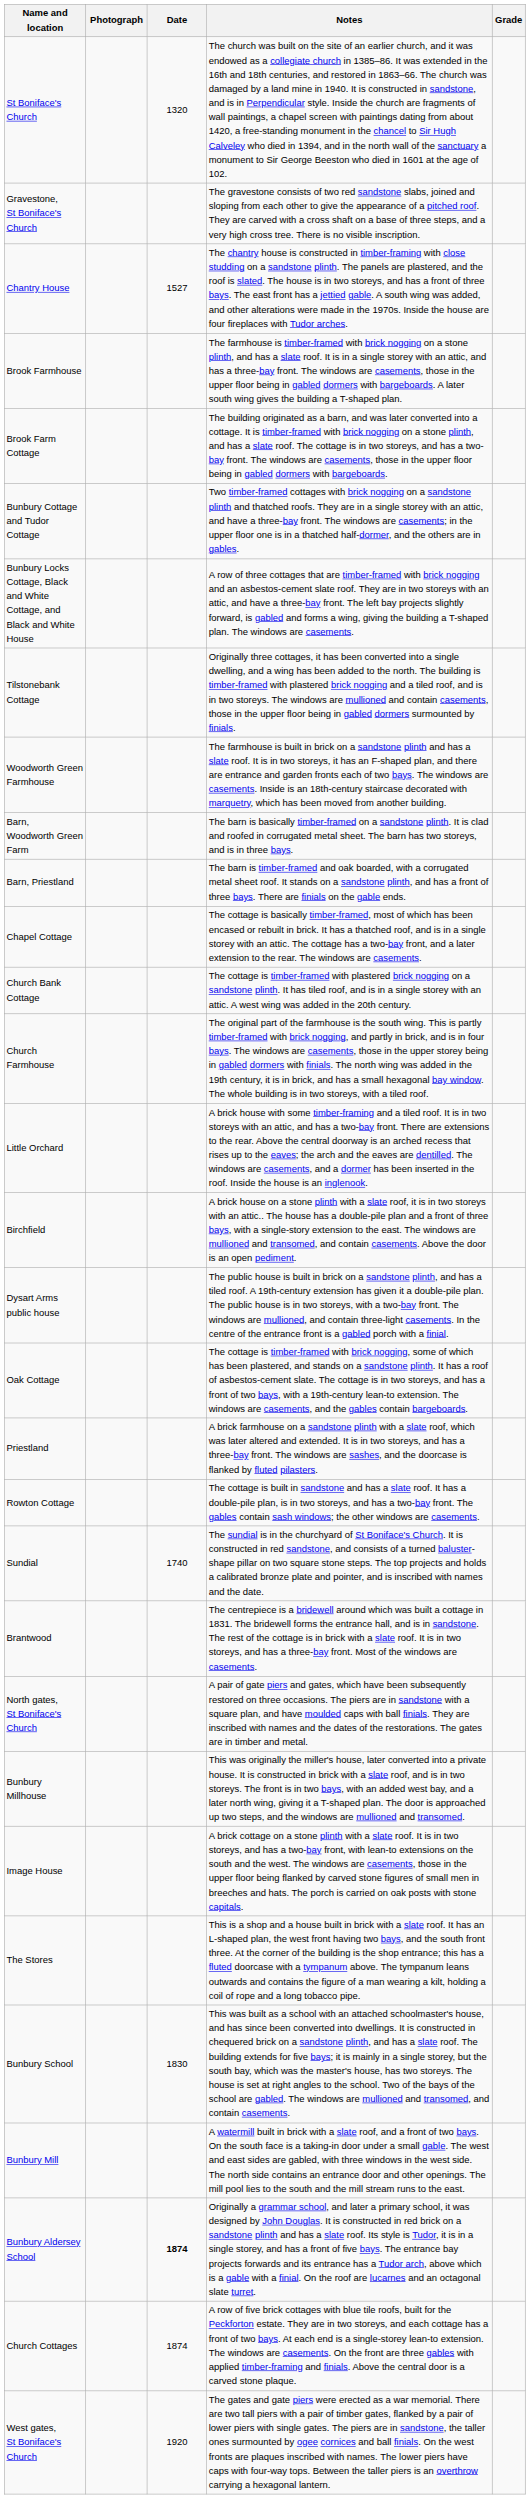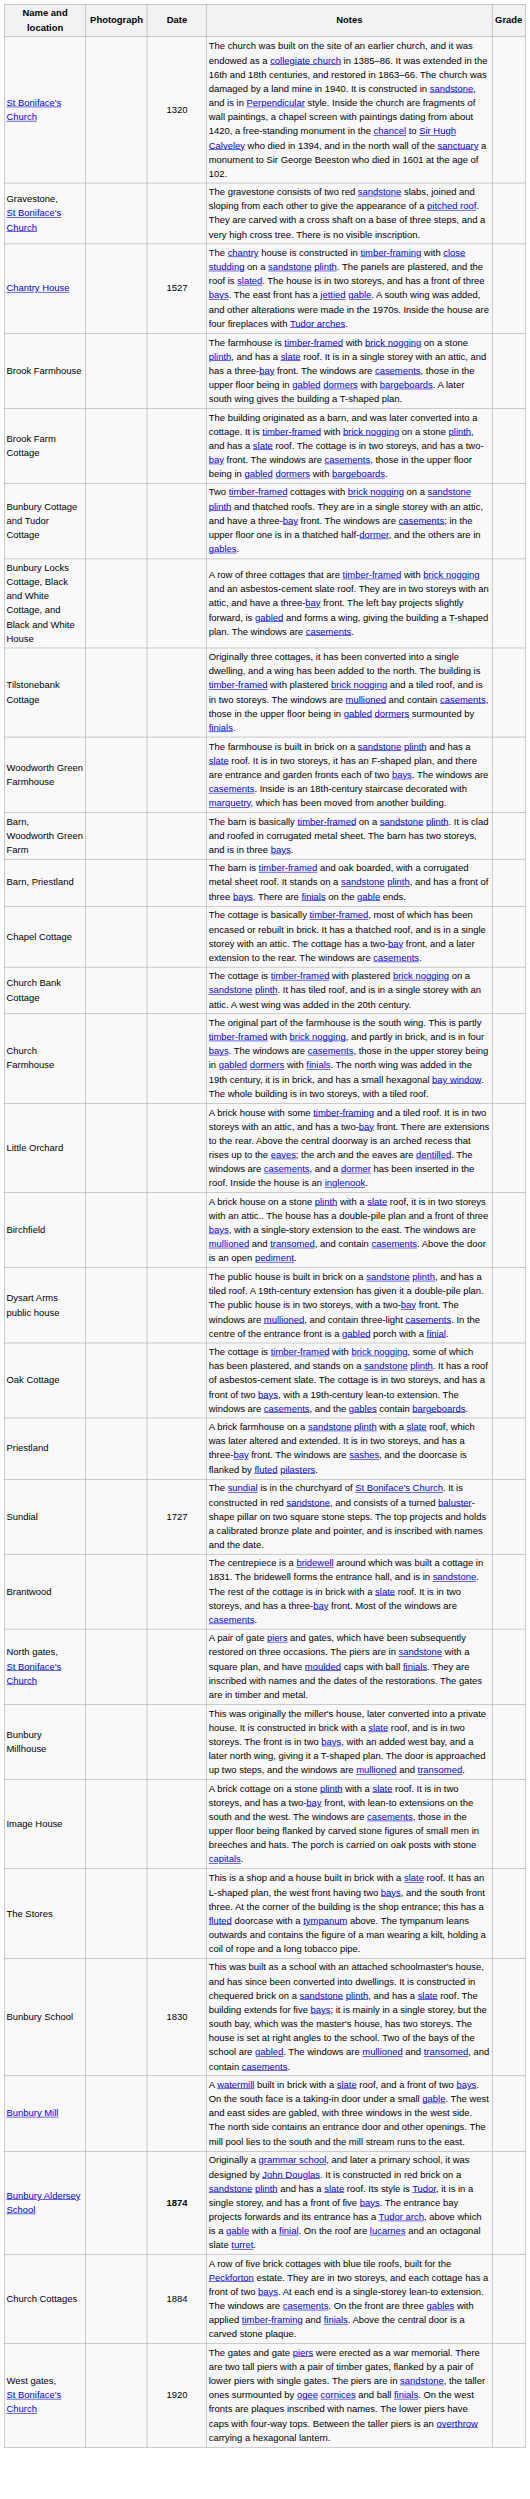- row: Rowton Cottage | The cottage is built in sandstone and has a slate roof. It has a double-pile plan, is in two storeys, and has a two-bay front. The gables contain sash windows; the other windows are casements.
Sundial | Date: 1740 -> 1727
Church Cottages | Date: 1874 -> 1884
